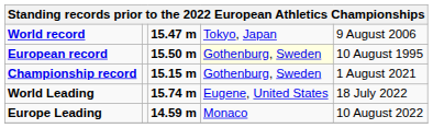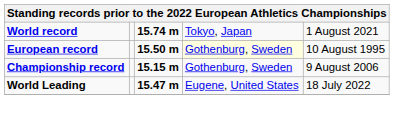World record | column 3: 15.47 m -> 15.74 m
World record | column 5: 9 August 2006 -> 1 August 2021
Championship record | column 5: 1 August 2021 -> 9 August 2006
World Leading | column 3: 15.74 m -> 15.47 m
- row: Europe Leading | 14.59 m | Monaco | 10 August 2022
